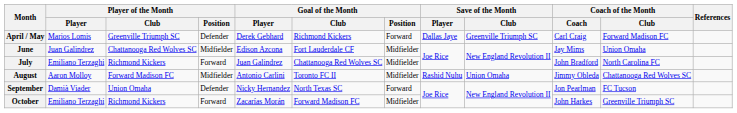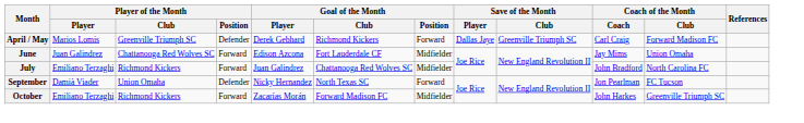June | Player of the Month / Position: Midfielder -> Forward
- row: August | Aaron Molloy | Forward Madison FC | Midfielder | Antonio Carlini | Toronto FC II | Midfielder | Rashid Nuhu | Union Omaha | Jimmy Obleda | Chattanooga Red Wolves SC
